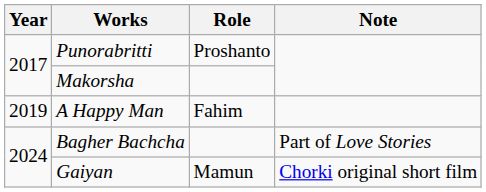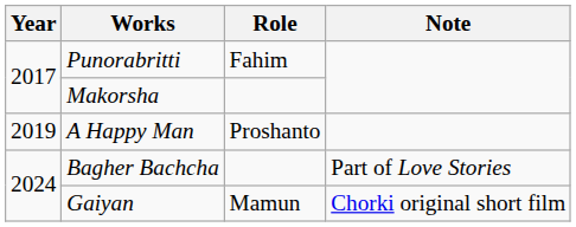Punorabritti | Role: Proshanto -> Fahim
A Happy Man | Role: Fahim -> Proshanto
